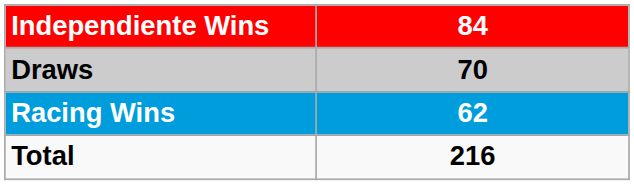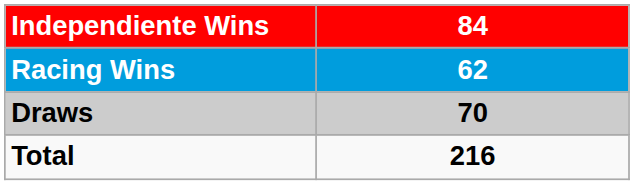rows swapped: Draws <-> Racing Wins
